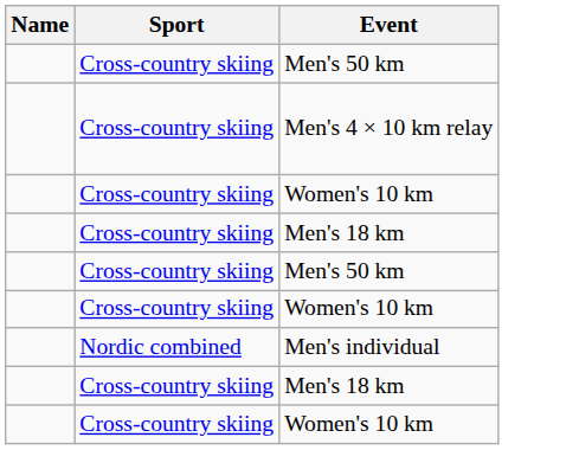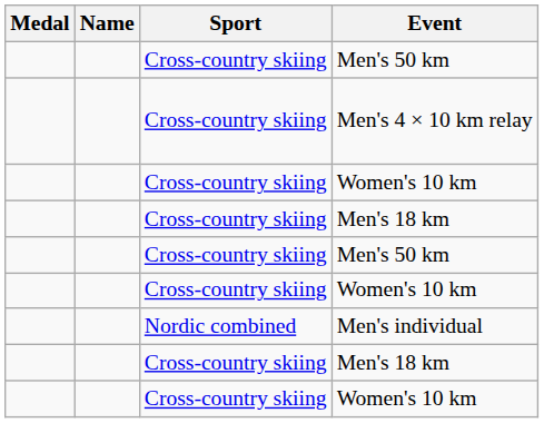+ column: Medal
